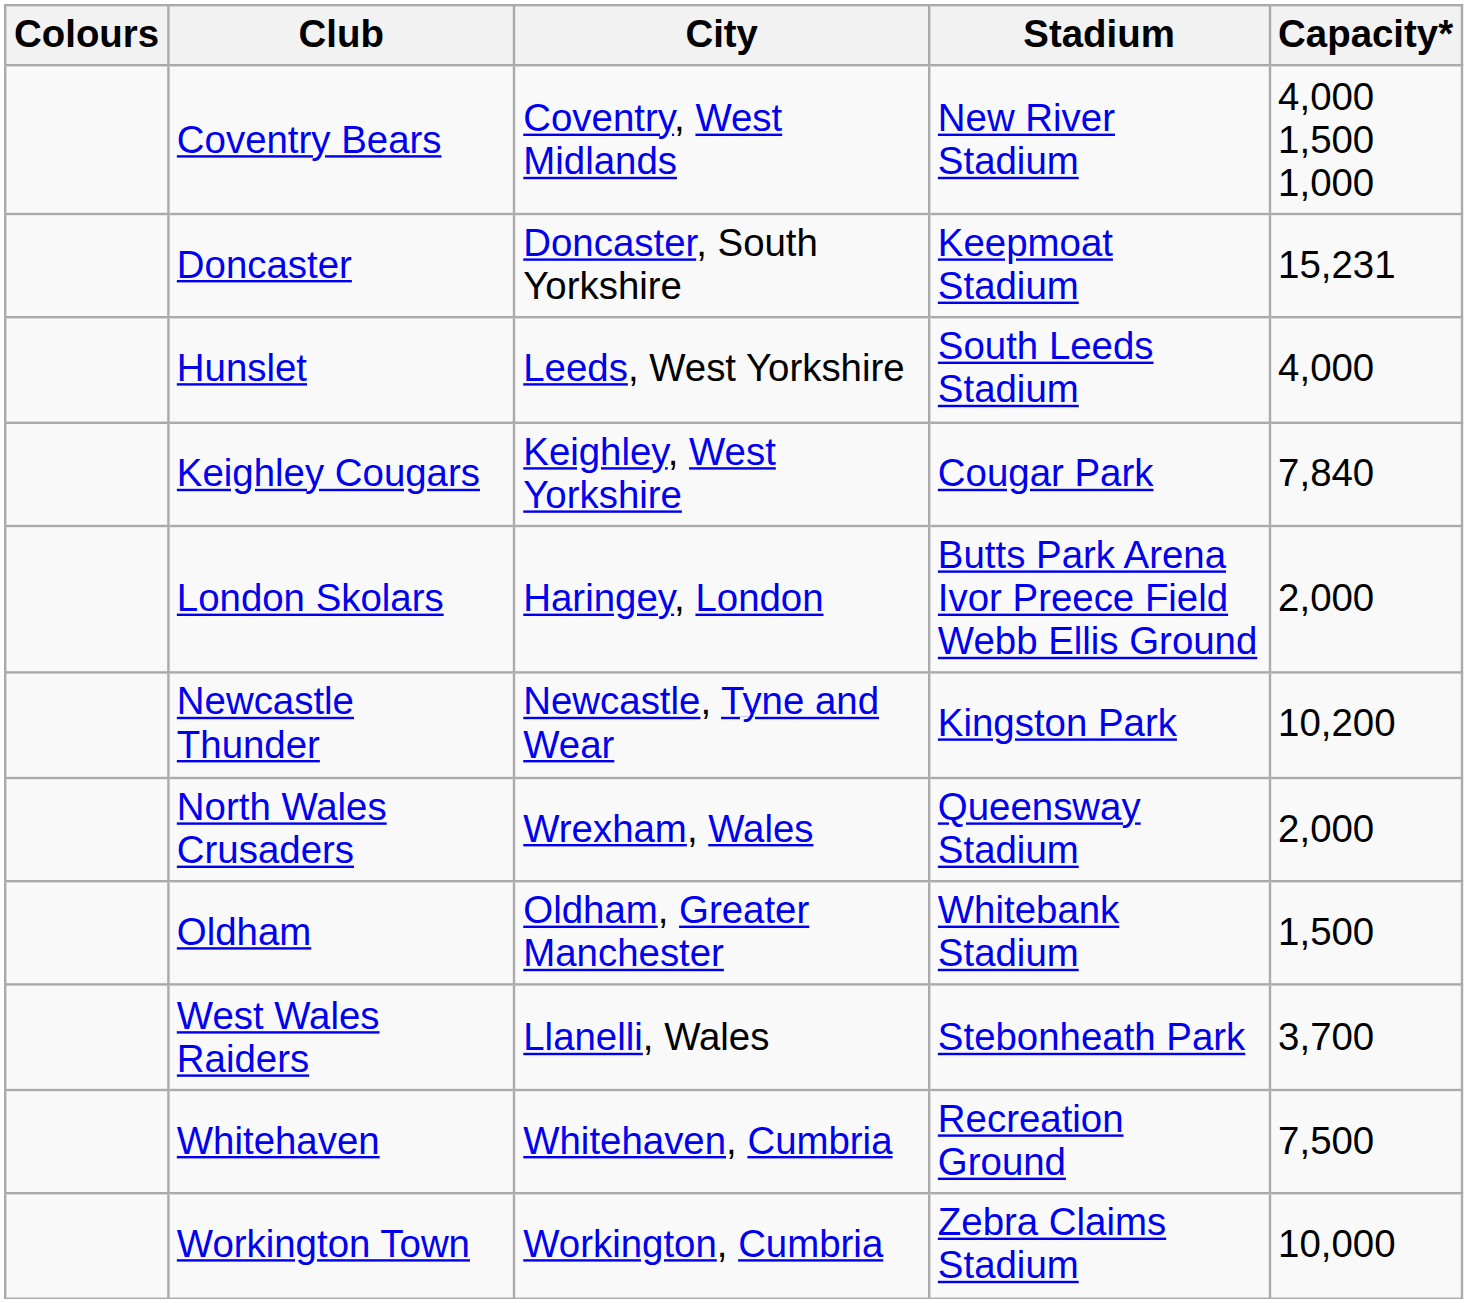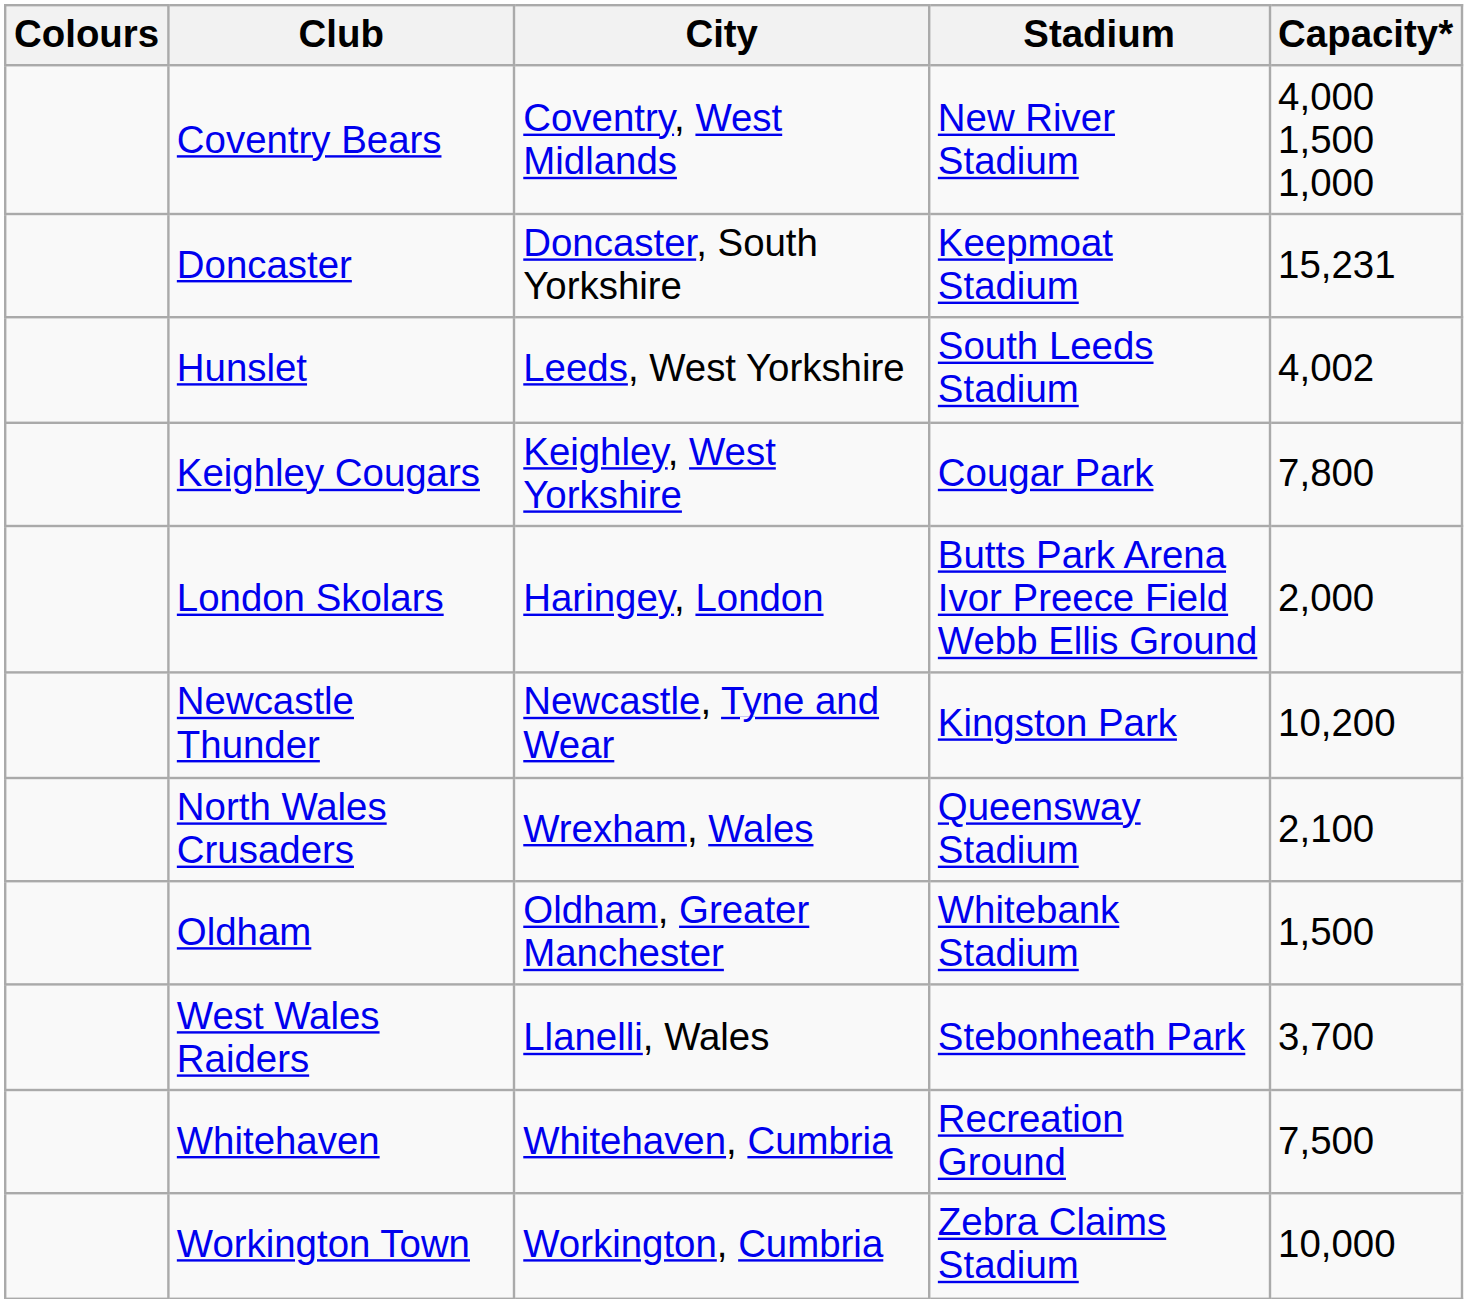Hunslet | Capacity*: 4,000 -> 4,002
Keighley Cougars | Capacity*: 7,840 -> 7,800
North Wales Crusaders | Capacity*: 2,000 -> 2,100
